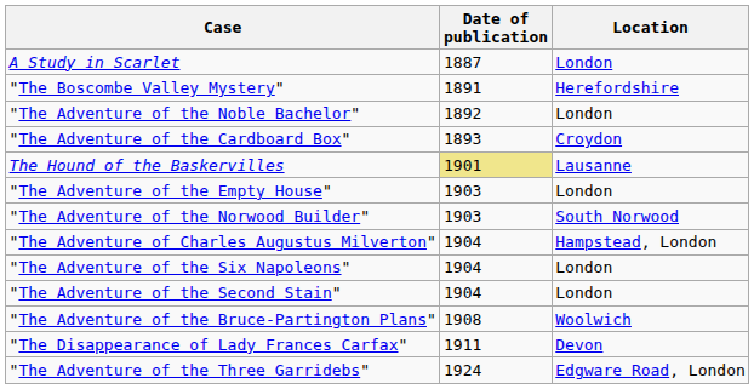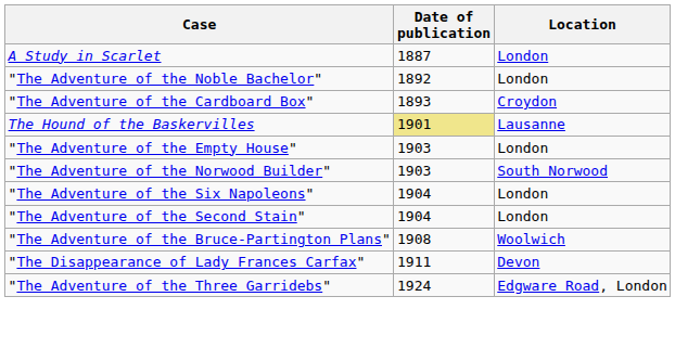- row: "The Boscombe Valley Mystery" | 1891 | Herefordshire
- row: "The Adventure of Charles Augustus Milverton" | 1904 | Hampstead, London
